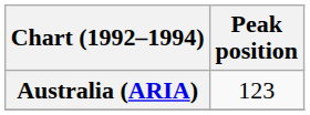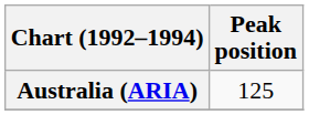Australia (ARIA) | Peak position: 123 -> 125
